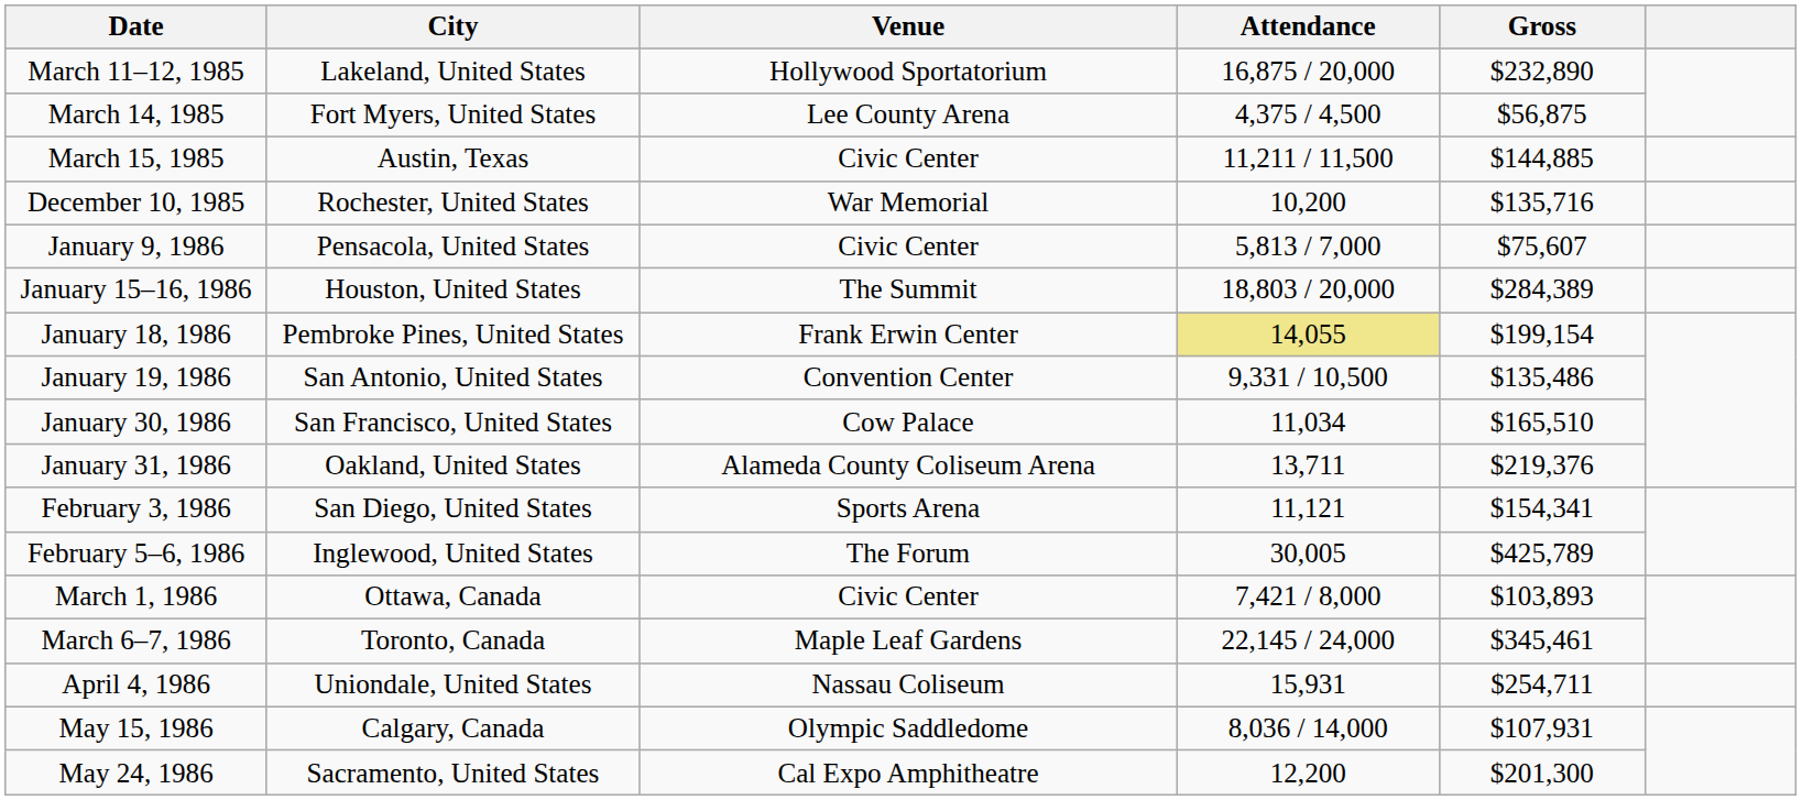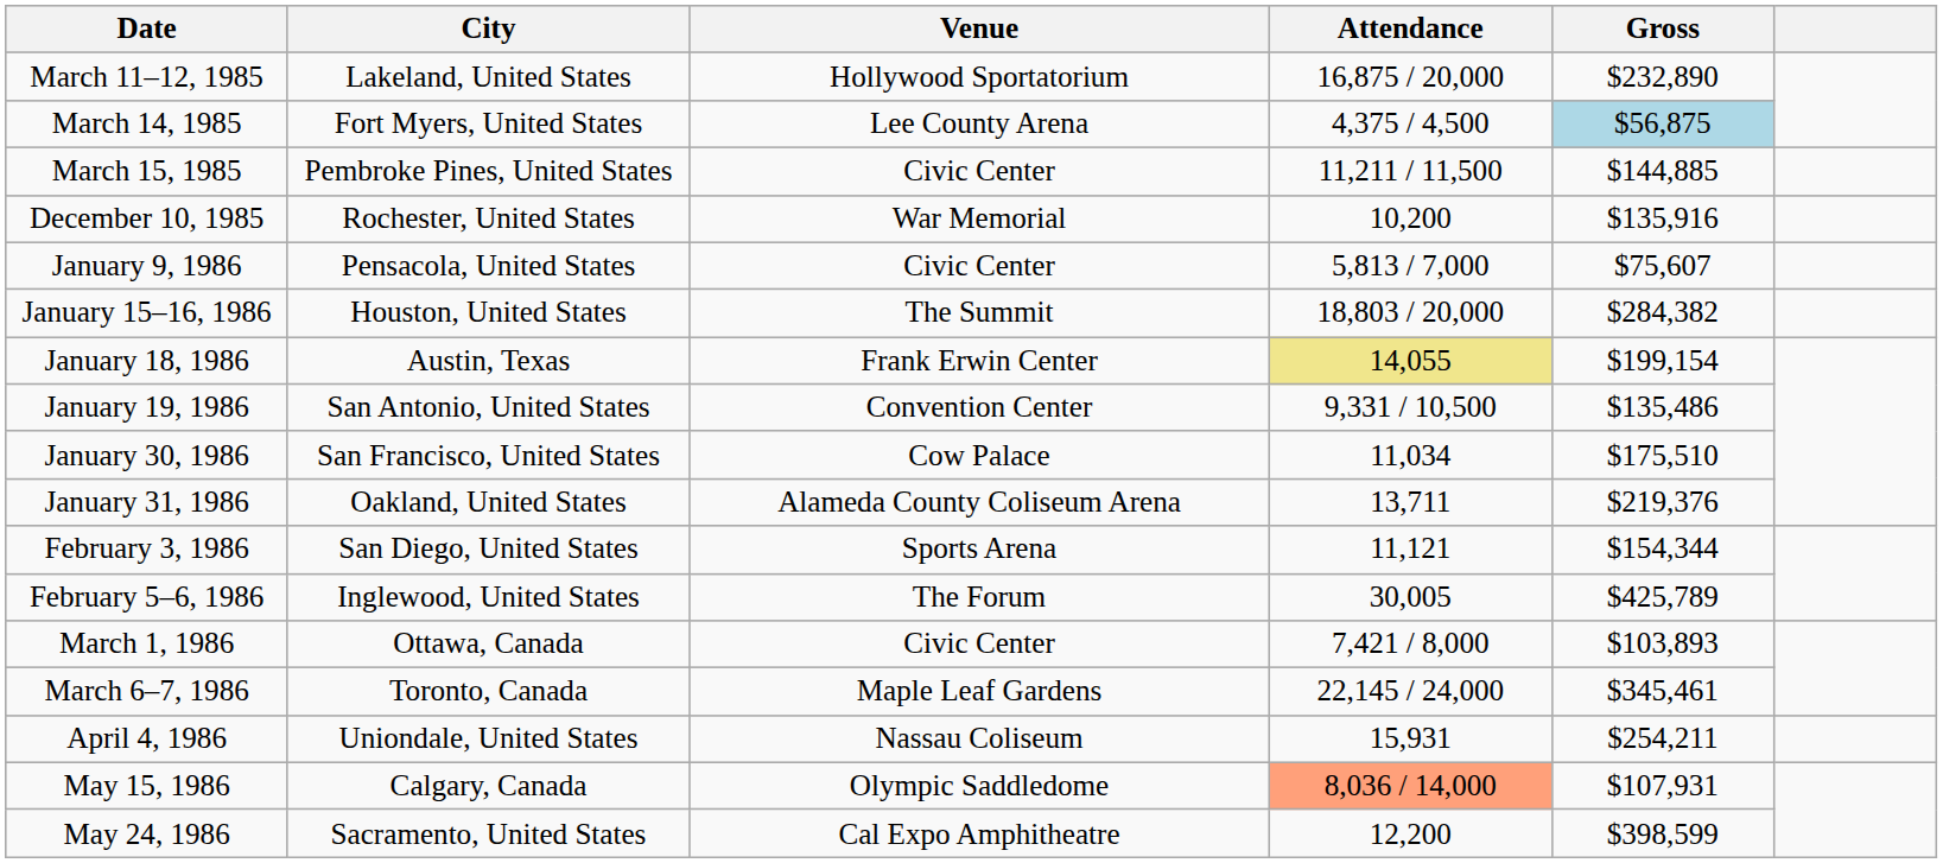March 14, 1985 | Gross: no background -> lightblue background
March 15, 1985 | City: Austin, Texas -> Pembroke Pines, United States
December 10, 1985 | Gross: $135,716 -> $135,916
January 15–16, 1986 | Gross: $284,389 -> $284,382
January 18, 1986 | City: Pembroke Pines, United States -> Austin, Texas
January 30, 1986 | Gross: $165,510 -> $175,510
February 3, 1986 | Gross: $154,341 -> $154,344
April 4, 1986 | Gross: $254,711 -> $254,211
May 15, 1986 | Attendance: no background -> lightsalmon background
May 24, 1986 | Gross: $201,300 -> $398,599
